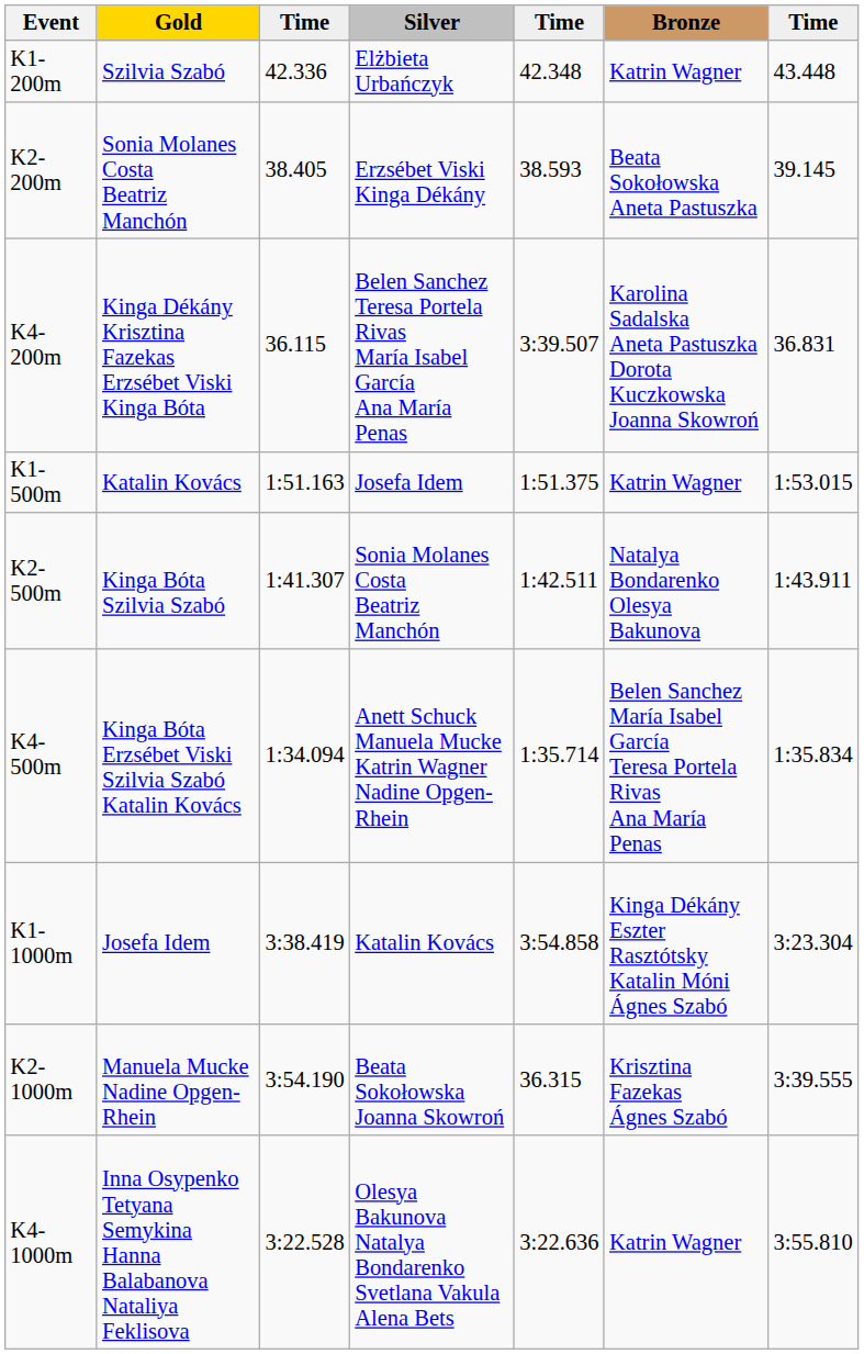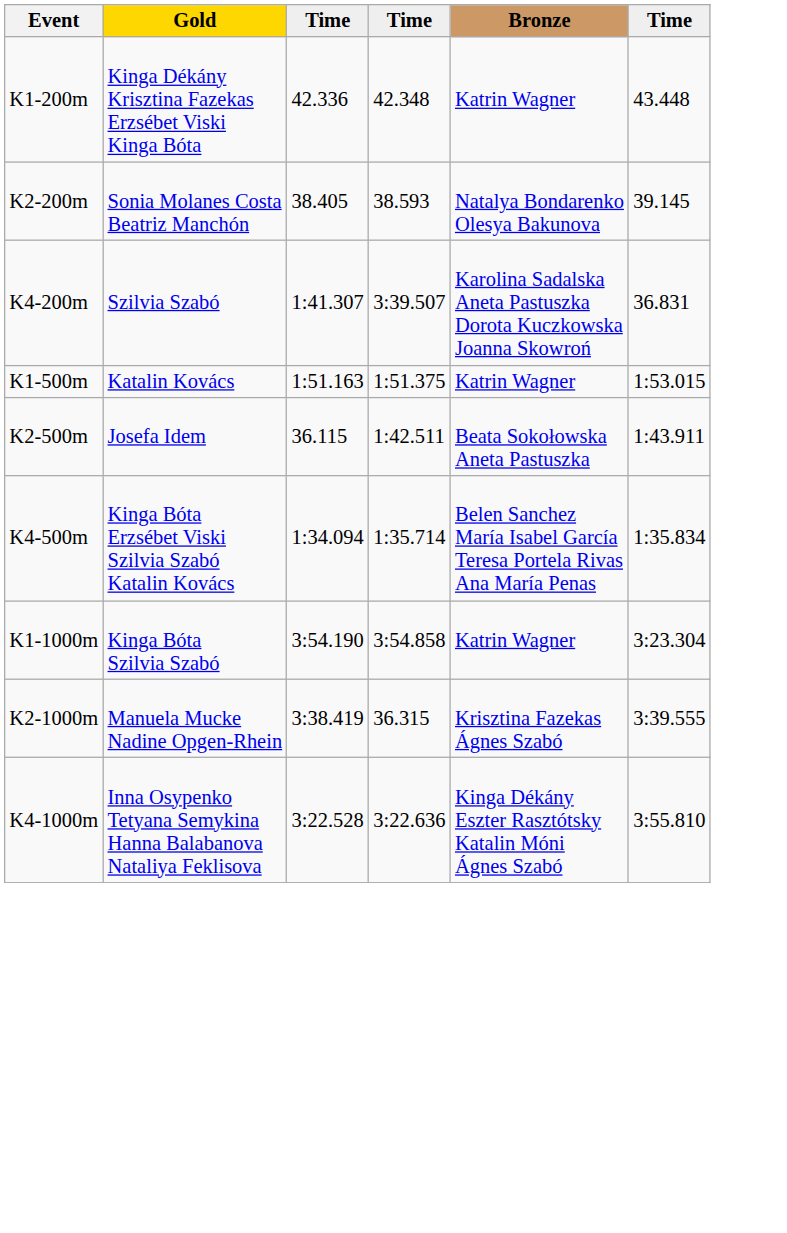- column: Silver | Elżbieta Urbańczyk | Erzsébet Viski Kinga Dékány | Belen Sanchez Teresa Portela Rivas María Isabel García Ana María Penas | Josefa Idem | Sonia Molanes Costa Beatriz Manchón | Anett Schuck Manuela Mucke Katrin Wagner Nadine Opgen-Rhein | Katalin Kovács | Beata Sokołowska Joanna Skowroń | Olesya Bakunova Natalya Bondarenko Svetlana Vakula Alena Bets
K1-200m | Gold: Szilvia Szabó -> Kinga Dékány Krisztina Fazekas Erzsébet Viski Kinga Bóta
K2-200m | Bronze: Beata Sokołowska Aneta Pastuszka -> Natalya Bondarenko Olesya Bakunova
K4-200m | Gold: Kinga Dékány Krisztina Fazekas Erzsébet Viski Kinga Bóta -> Szilvia Szabó
K4-200m | column 3: 36.115 -> 1:41.307
K2-500m | Gold: Kinga Bóta Szilvia Szabó -> Josefa Idem
K2-500m | column 3: 1:41.307 -> 36.115
K2-500m | Bronze: Natalya Bondarenko Olesya Bakunova -> Beata Sokołowska Aneta Pastuszka
K1-1000m | Gold: Josefa Idem -> Kinga Bóta Szilvia Szabó
K1-1000m | column 3: 3:38.419 -> 3:54.190
K1-1000m | Bronze: Kinga Dékány Eszter Rasztótsky Katalin Móni Ágnes Szabó -> Katrin Wagner
K2-1000m | column 3: 3:54.190 -> 3:38.419
K4-1000m | Bronze: Katrin Wagner -> Kinga Dékány Eszter Rasztótsky Katalin Móni Ágnes Szabó
